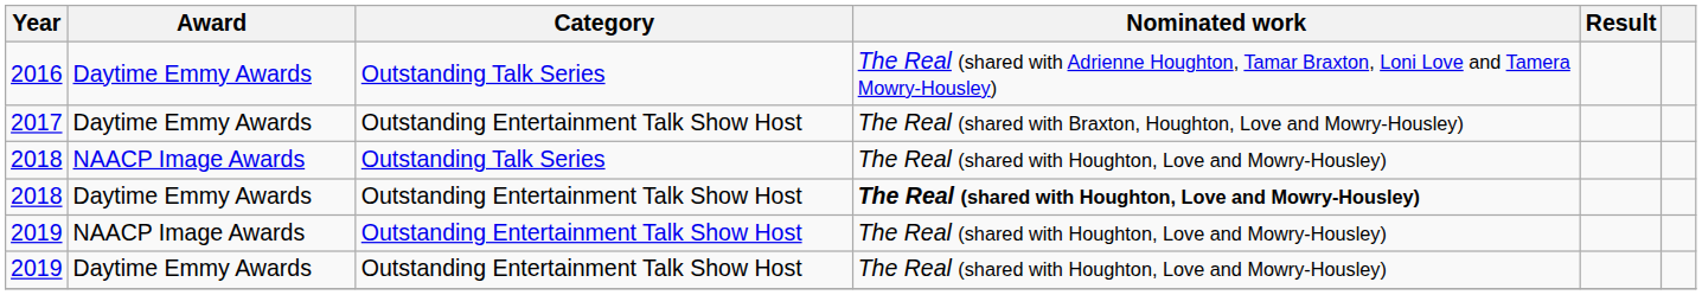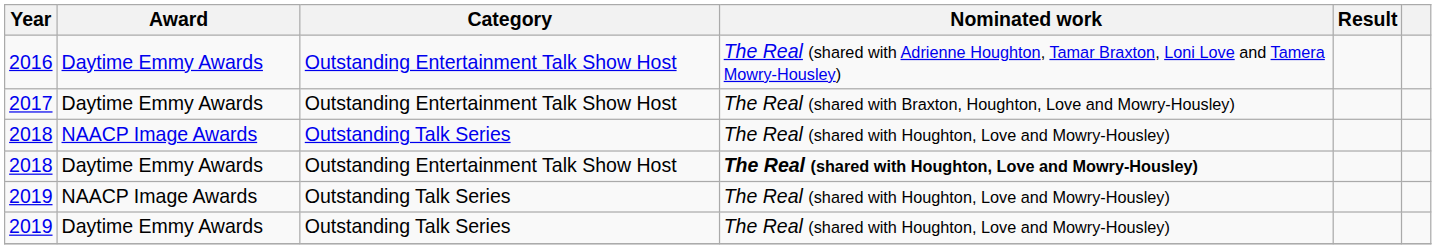2016 | Category: Outstanding Talk Series -> Outstanding Entertainment Talk Show Host
2019 / NAACP Image Awards | Category: Outstanding Entertainment Talk Show Host -> Outstanding Talk Series
2019 / Daytime Emmy Awards | Category: Outstanding Entertainment Talk Show Host -> Outstanding Talk Series
